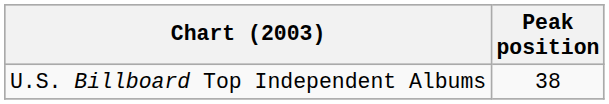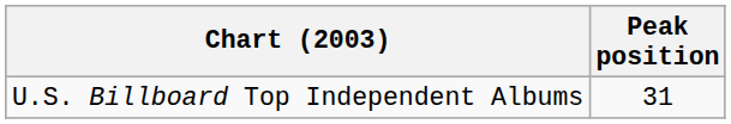U.S. Billboard Top Independent Albums | Peak position: 38 -> 31
